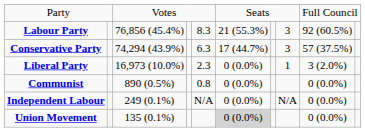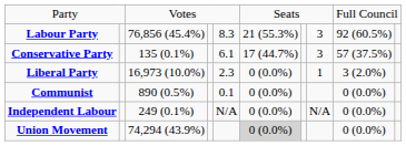Conservative Party | column 3: 74,294 (43.9%) -> 135 (0.1%)
Conservative Party | column 5: 6.3 -> 6.1
Communist | column 5: 0.8 -> 0.1
Union Movement | column 3: 135 (0.1%) -> 74,294 (43.9%)
